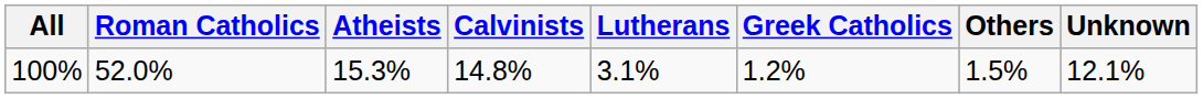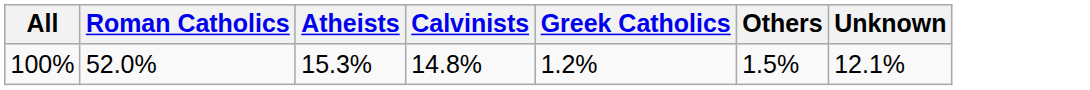- column: Lutherans | 3.1%
